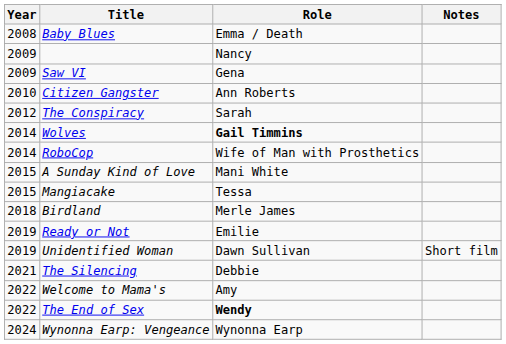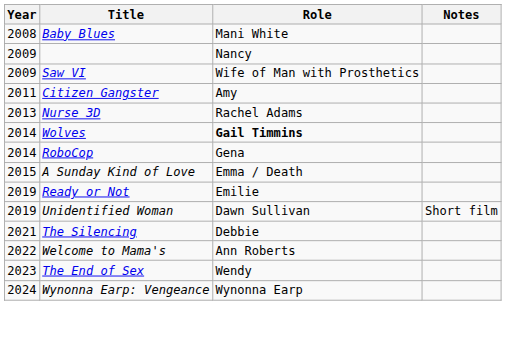Baby Blues | Role: Emma / Death -> Mani White
Saw VI | Role: Gena -> Wife of Man with Prosthetics
Citizen Gangster | Year: 2010 -> 2011
Citizen Gangster | Role: Ann Roberts -> Amy
- row: 2012 | The Conspiracy | Sarah
+ row: 2013 | Nurse 3D | Rachel Adams
RoboCop | Role: Wife of Man with Prosthetics -> Gena
A Sunday Kind of Love | Role: Mani White -> Emma / Death
- row: 2015 | Mangiacake | Tessa
- row: 2018 | Birdland | Merle James
Welcome to Mama's | Role: Amy -> Ann Roberts
The End of Sex | Year: 2022 -> 2023
The End of Sex | Role: bold -> normal
